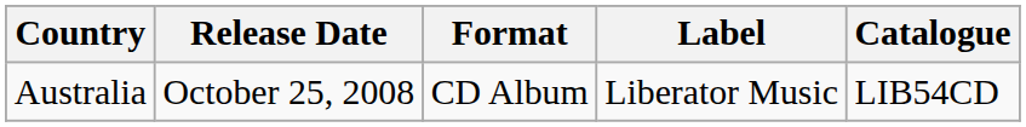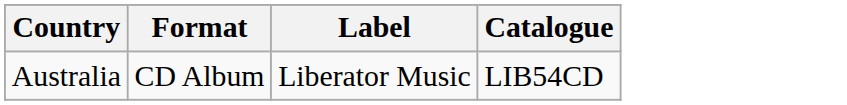- column: Release Date | October 25, 2008
